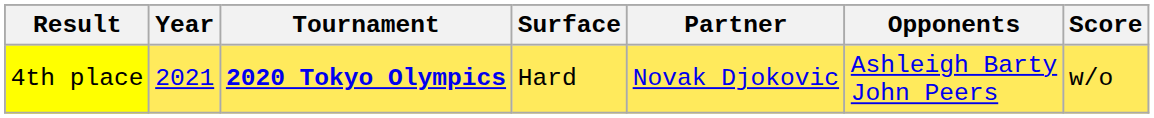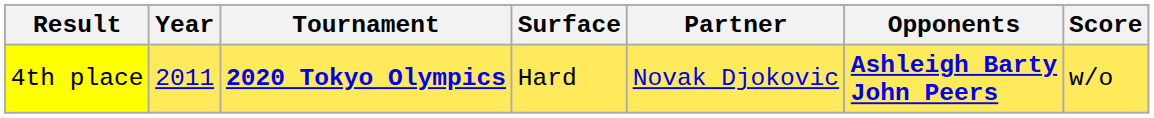4th place | Year: 2021 -> 2011
4th place | Opponents: normal -> bold
